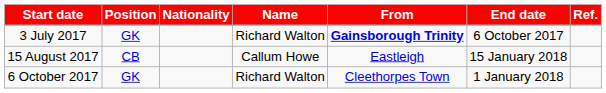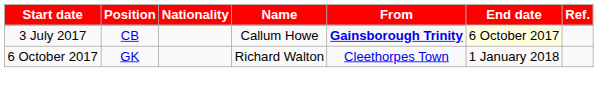3 July 2017 | Position: GK -> CB
3 July 2017 | Name: Richard Walton -> Callum Howe
3 July 2017 | End date: no background -> lightyellow background
- row: 15 August 2017 | CB | Callum Howe | Eastleigh | 15 January 2018
